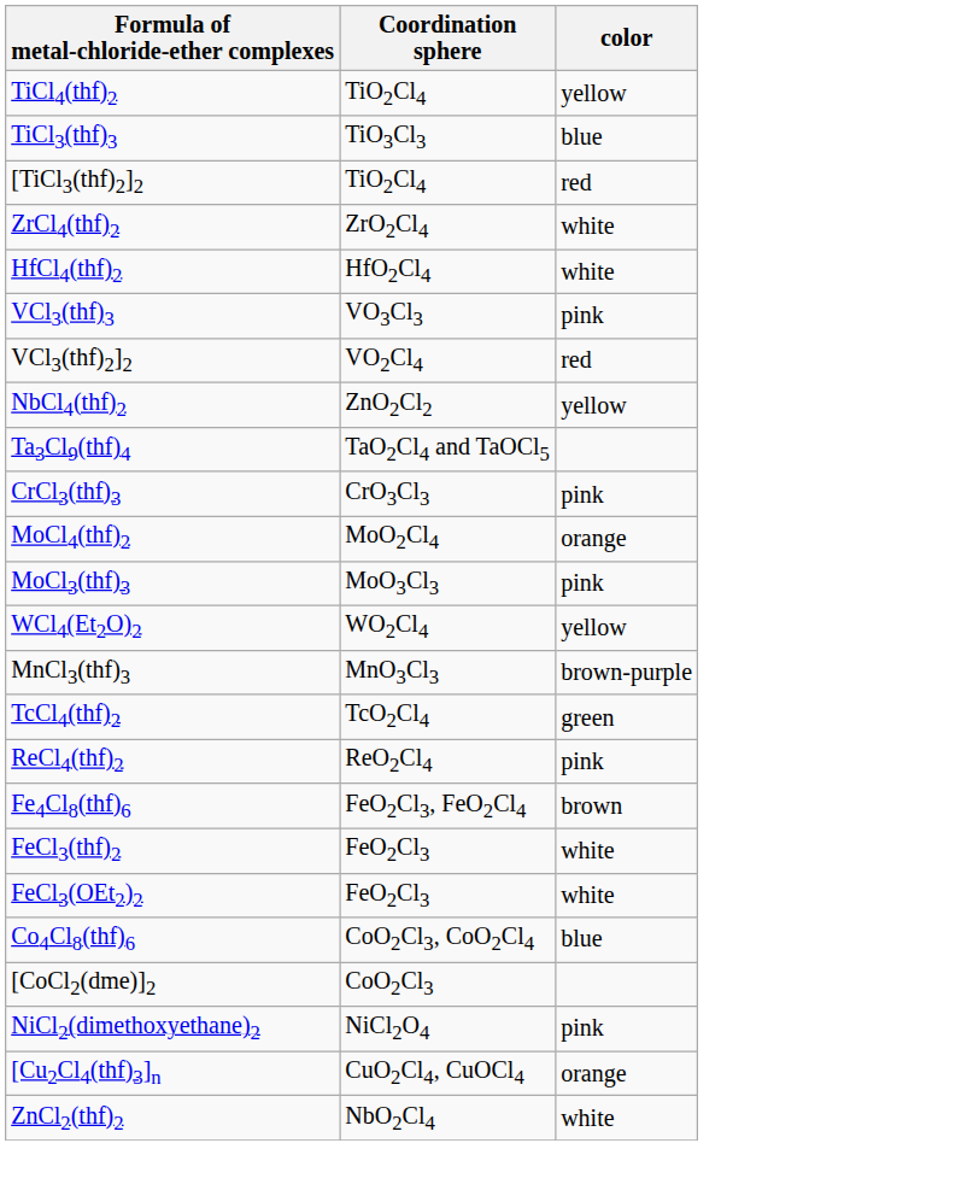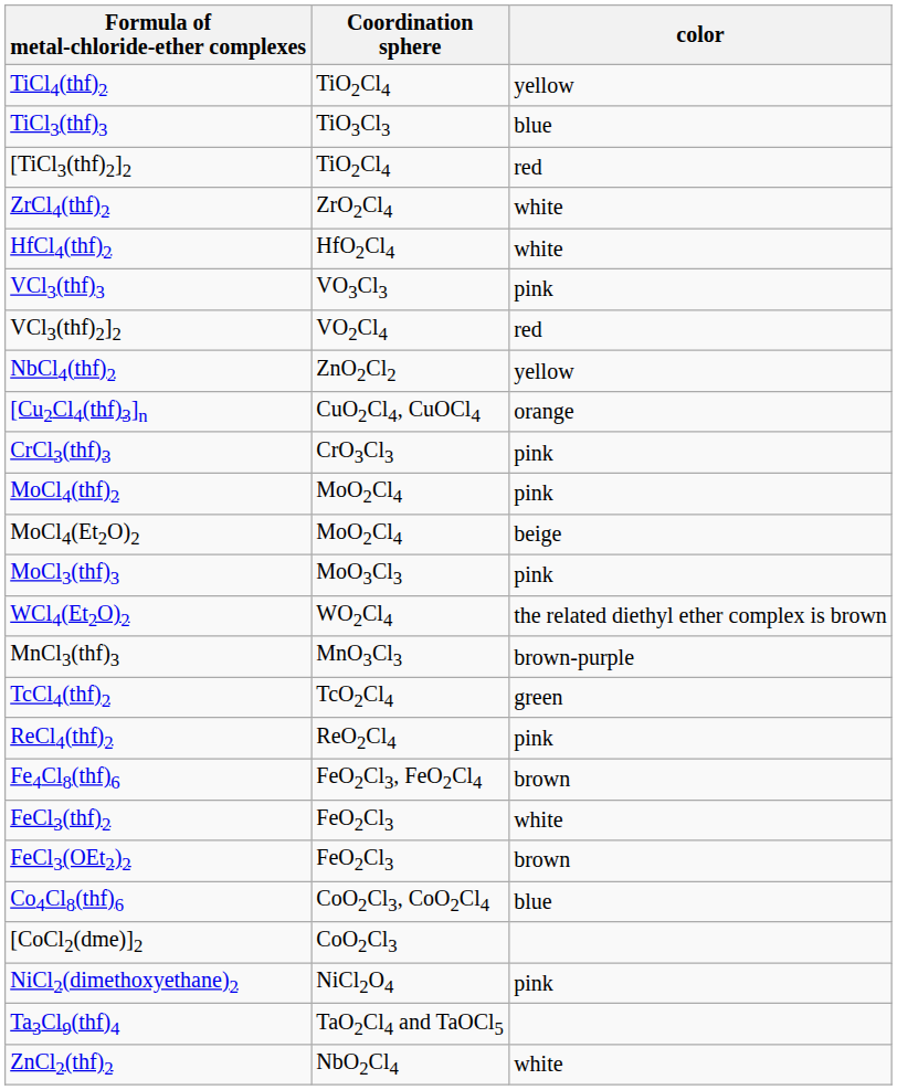rows swapped: Ta3Cl9(thf)4 <-> [Cu2Cl4(thf)3]n
MoCl4(thf)2 | color: orange -> pink
+ row: MoCl4(Et2O)2 | MoO2Cl4 | beige
WCl4(Et2O)2 | color: yellow -> the related diethyl ether complex is brown
FeCl3(OEt2)2 | color: white -> brown
